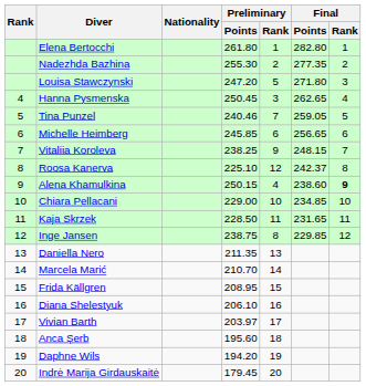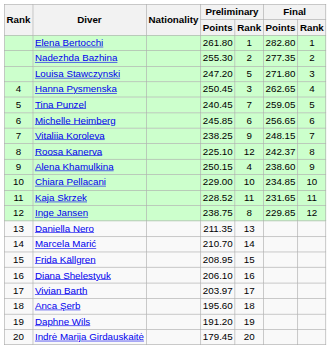Tina Punzel | Preliminary / Points: 240.46 -> 240.45
Alena Khamulkina | Final / Rank: bold -> normal
Kaja Skrzek | Preliminary / Points: 228.50 -> 228.52
Daphne Wils | Preliminary / Points: 194.20 -> 191.20
